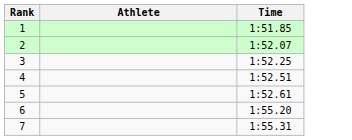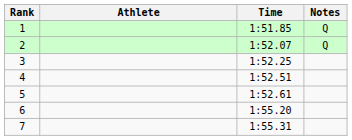+ column: Notes | Q | Q
